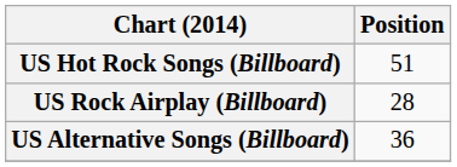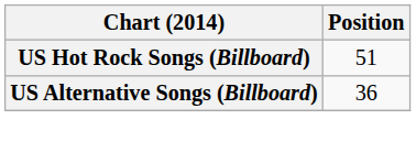- row: US Rock Airplay (Billboard) | 28
